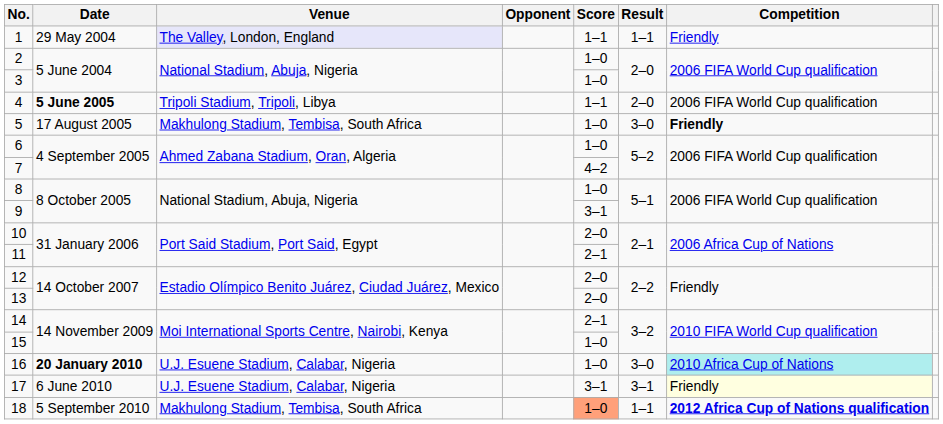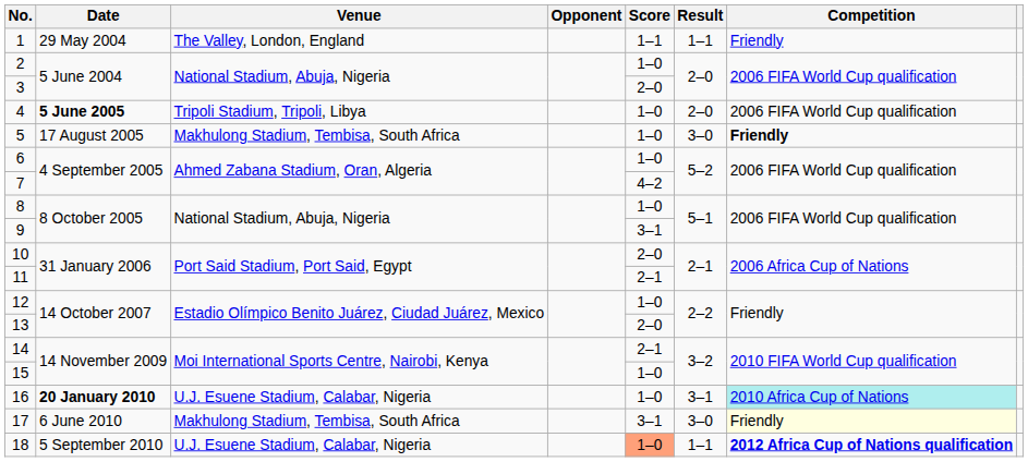1 | Venue: lavender background -> no background
3 | Score: 1–0 -> 2–0
4 | Score: 1–1 -> 1–0
12 | Score: 2–0 -> 1–0
16 | Result: 3–0 -> 3–1
17 | Venue: U.J. Esuene Stadium, Calabar, Nigeria -> Makhulong Stadium, Tembisa, South Africa
17 | Result: 3–1 -> 3–0
18 | Venue: Makhulong Stadium, Tembisa, South Africa -> U.J. Esuene Stadium, Calabar, Nigeria
